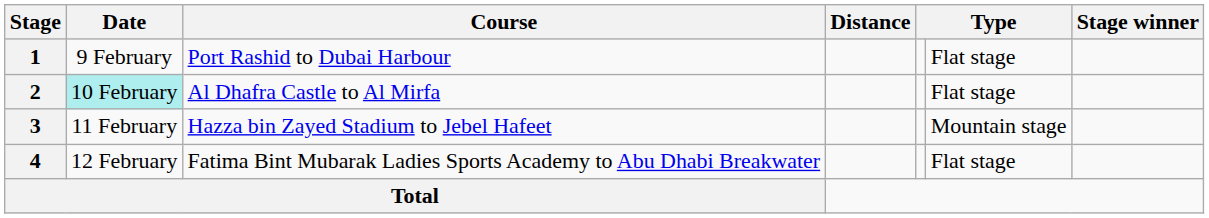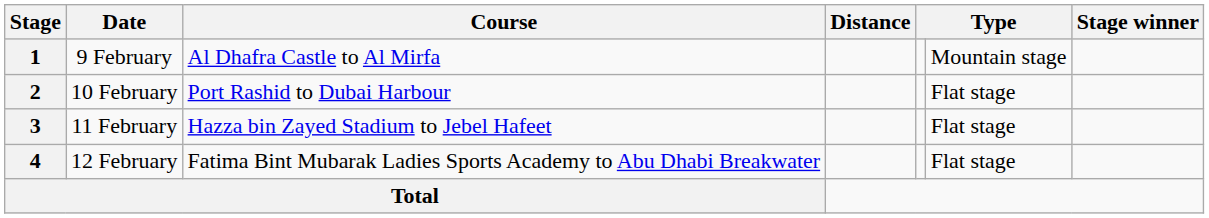1 | Course: Port Rashid to Dubai Harbour -> Al Dhafra Castle to Al Mirfa
1 | column 6: Flat stage -> Mountain stage
2 | Date: paleturquoise background -> no background
2 | Course: Al Dhafra Castle to Al Mirfa -> Port Rashid to Dubai Harbour
3 | column 6: Mountain stage -> Flat stage
